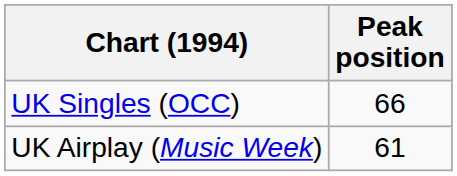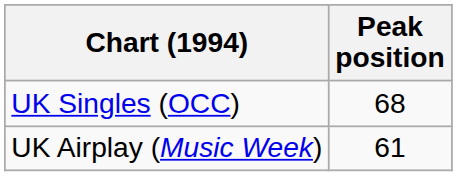UK Singles (OCC) | Peak position: 66 -> 68
